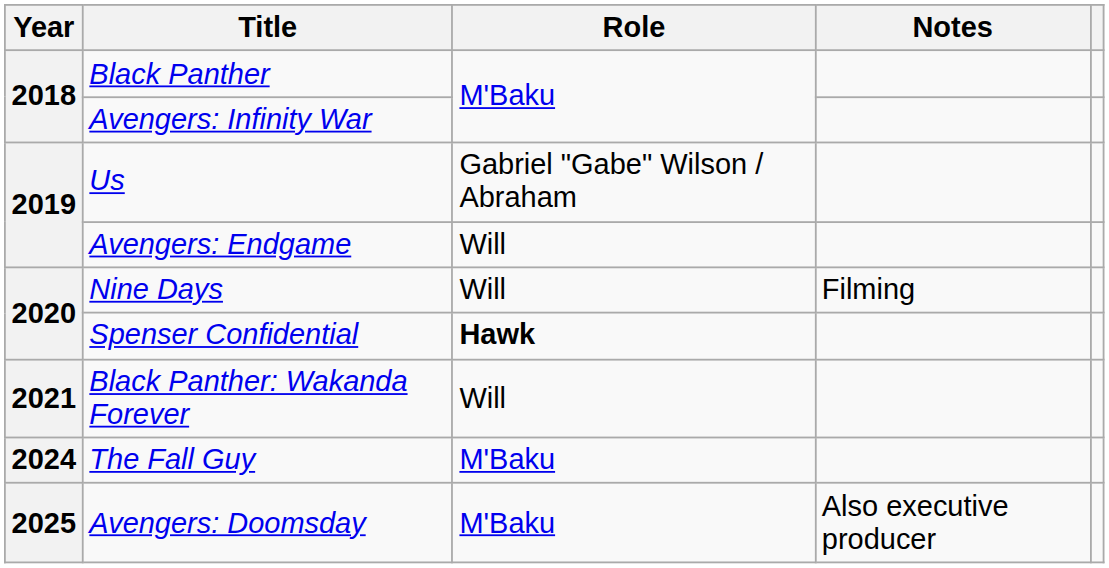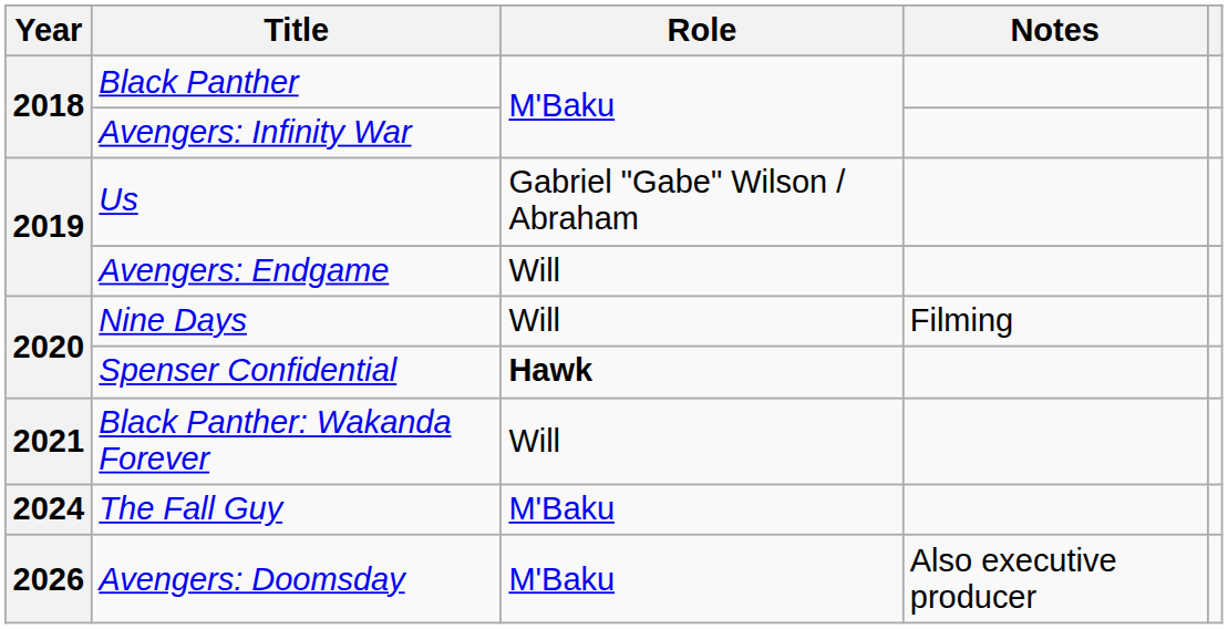Avengers: Doomsday | Year: 2025 -> 2026
